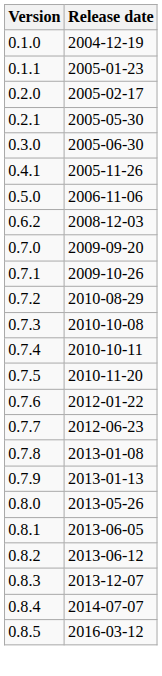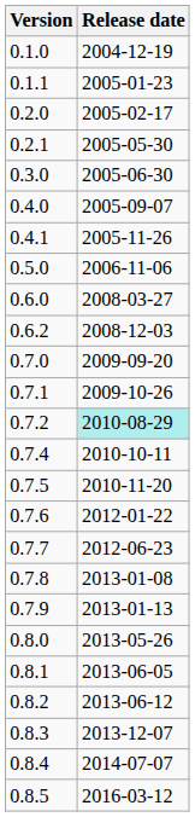+ row: 0.4.0 | 2005-09-07
+ row: 0.6.0 | 2008-03-27
0.7.2 | Release date: no background -> paleturquoise background
- row: 0.7.3 | 2010-10-08
